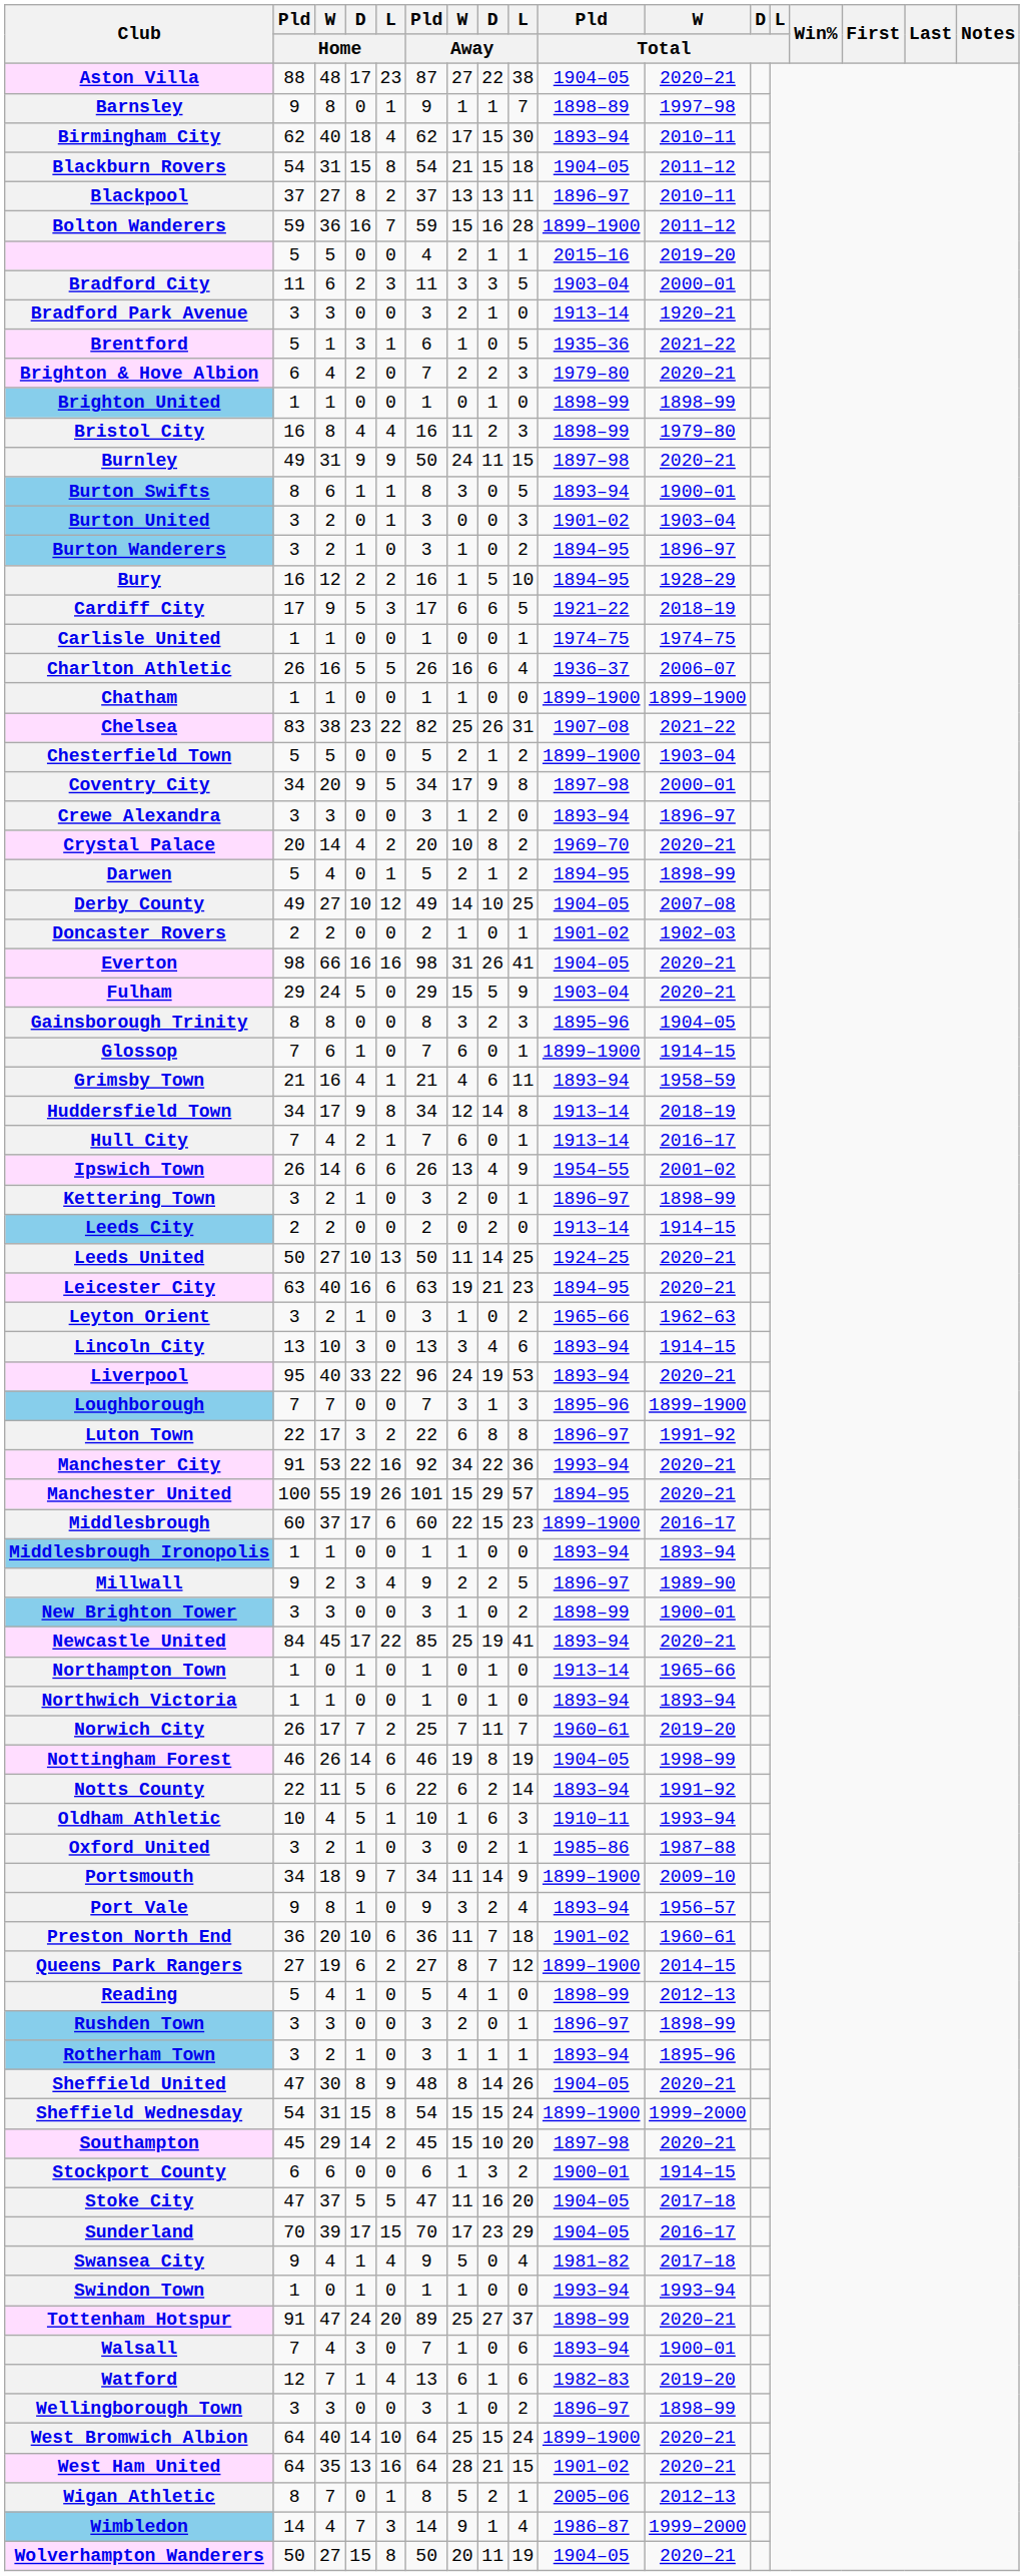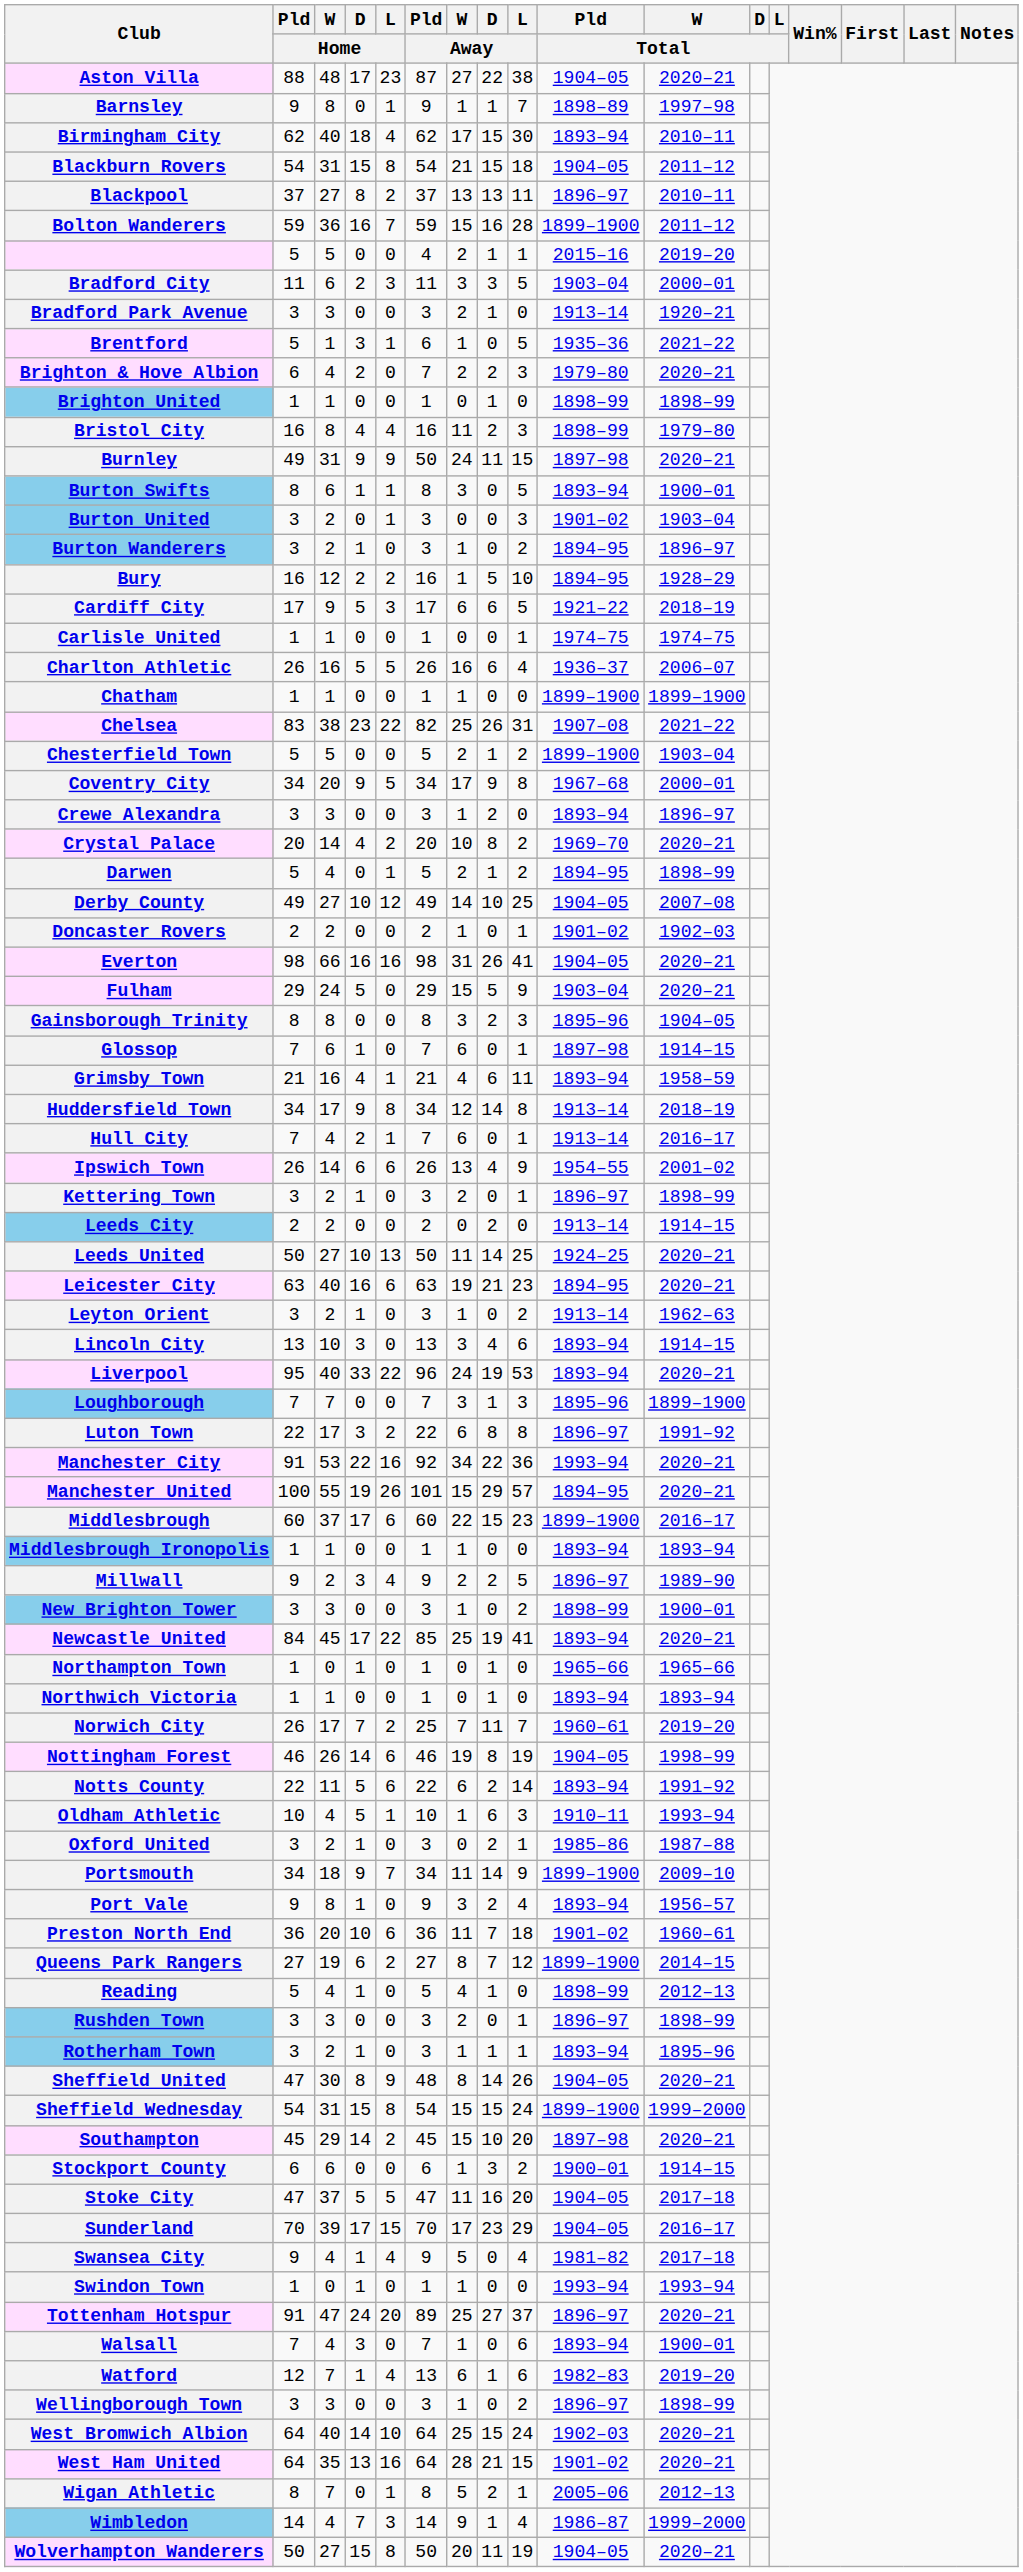Coventry City | Pld / Total: 1897–98 -> 1967–68
Glossop | Pld / Total: 1899–1900 -> 1897–98
Leyton Orient | Pld / Total: 1965–66 -> 1913–14
Northampton Town | Pld / Total: 1913–14 -> 1965–66
Tottenham Hotspur | Pld / Total: 1898–99 -> 1896–97
West Bromwich Albion | Pld / Total: 1899–1900 -> 1902–03
